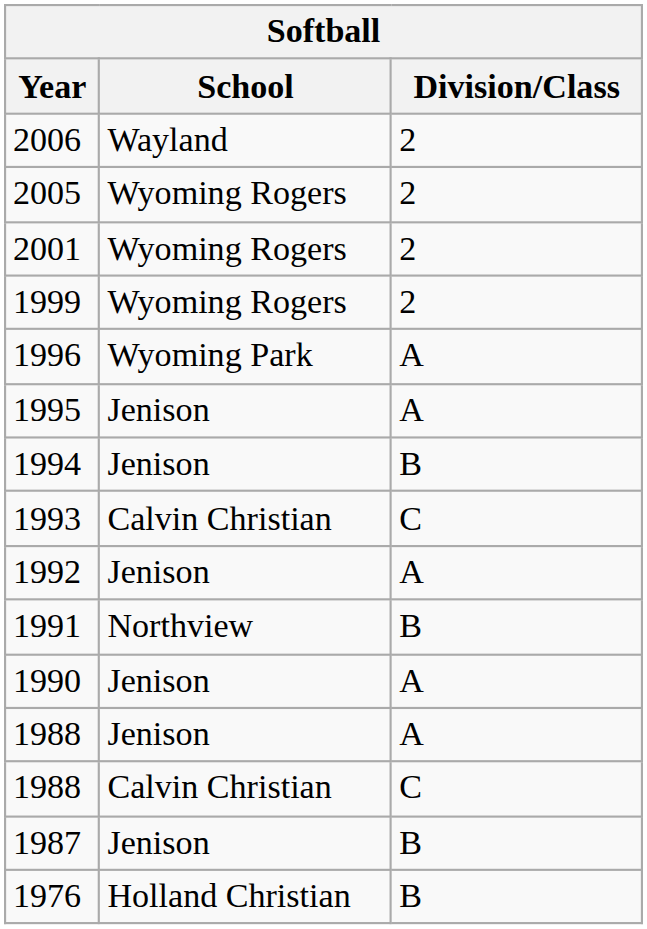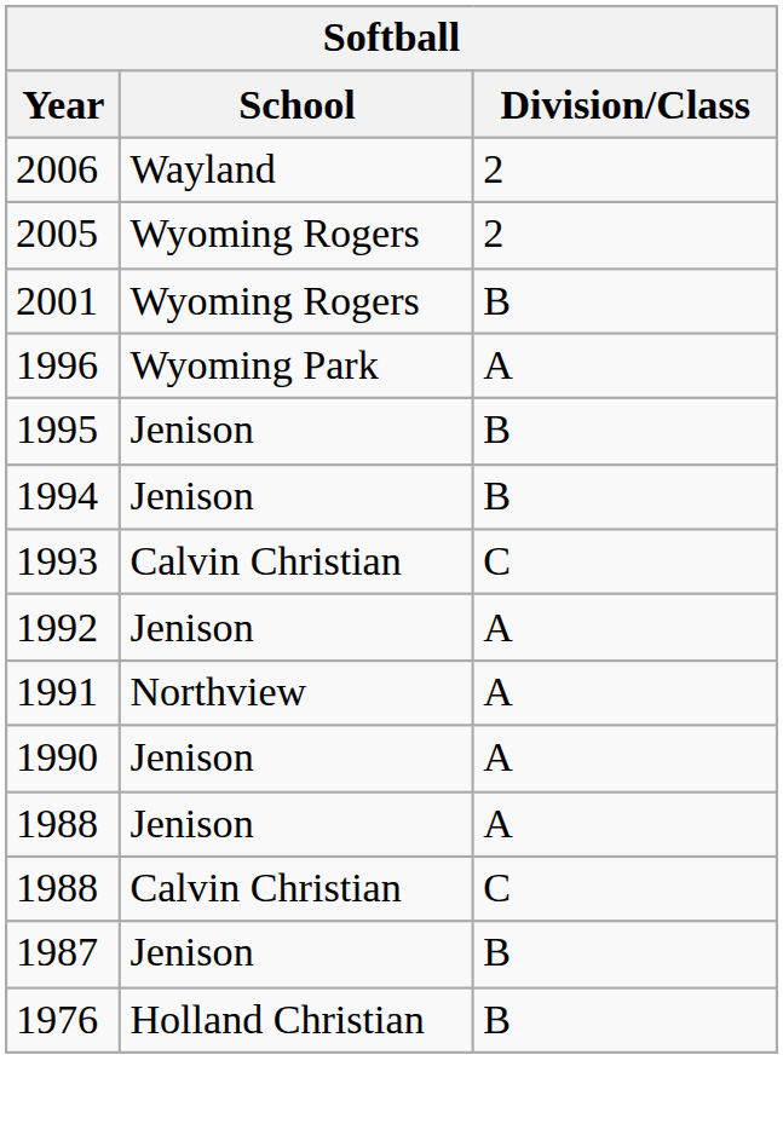2001 | Division/Class: 2 -> B
- row: 1999 | Wyoming Rogers | 2
1995 | Division/Class: A -> B
1991 | Division/Class: B -> A
